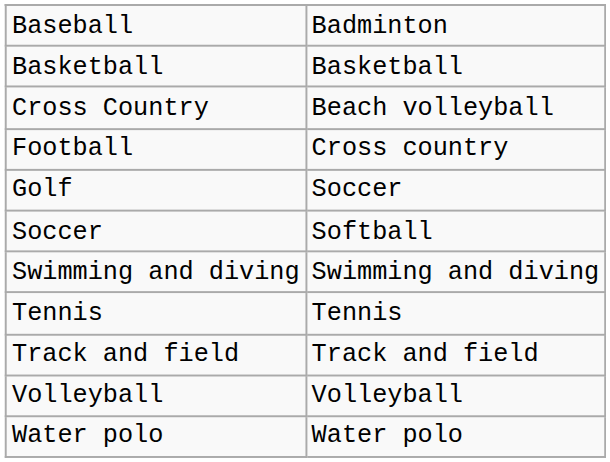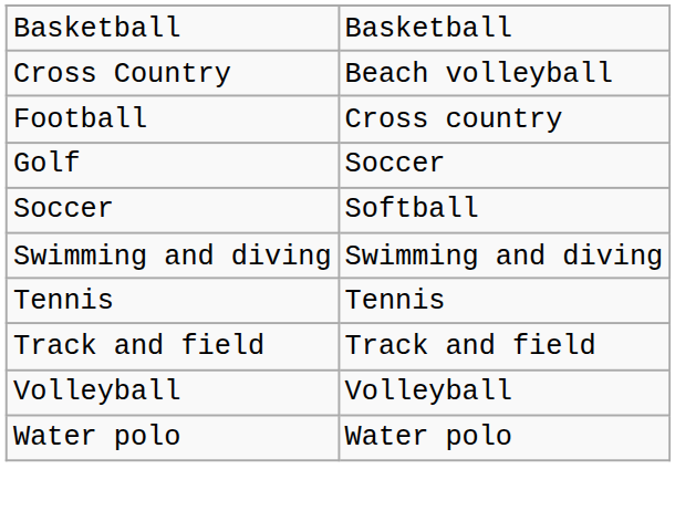- row: Baseball | Badminton
